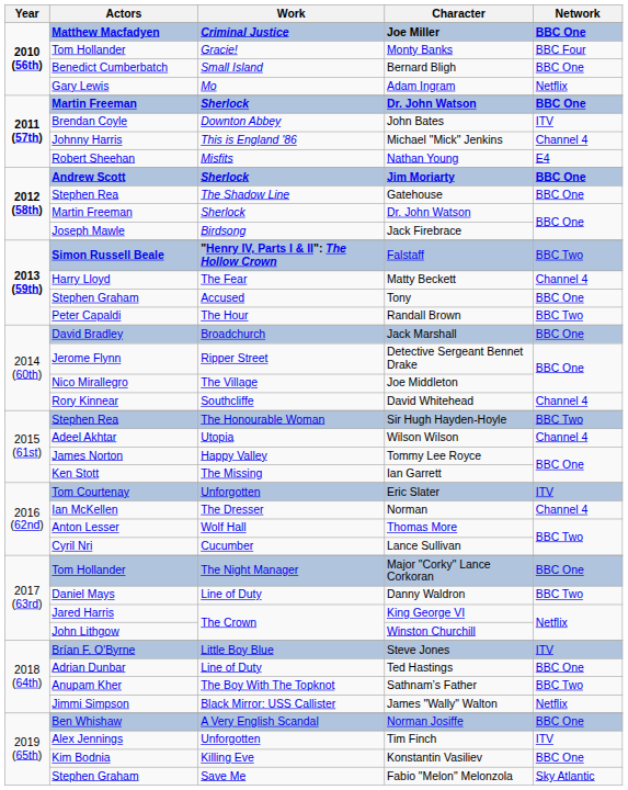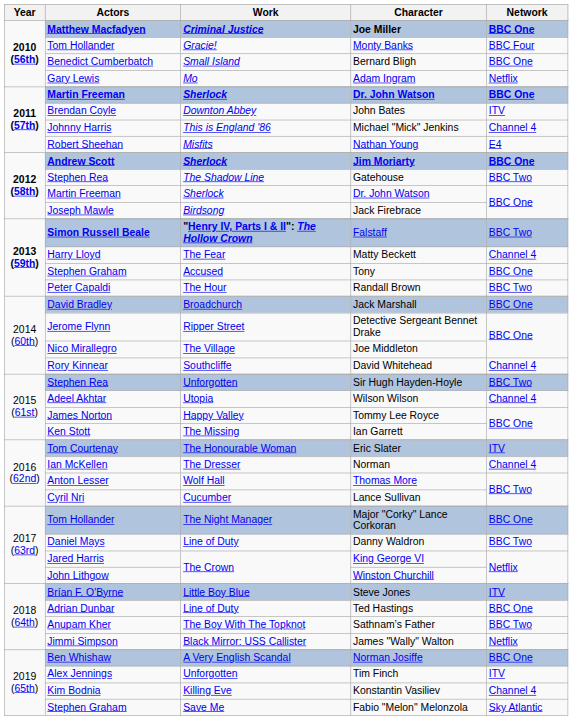Gatehouse | Network: BBC One -> BBC Two
Sir Hugh Hayden-Hoyle | Work: The Honourable Woman -> Unforgotten
Eric Slater | Work: Unforgotten -> The Honourable Woman
Konstantin Vasiliev | Network: BBC One -> Channel 4
